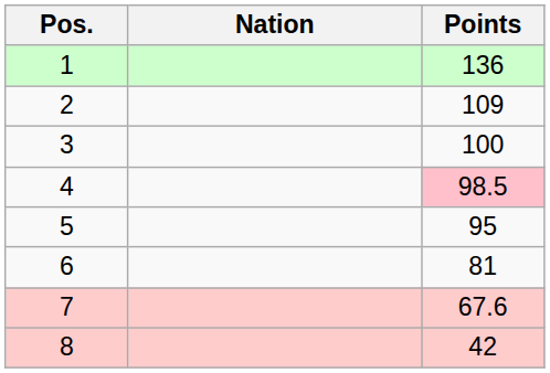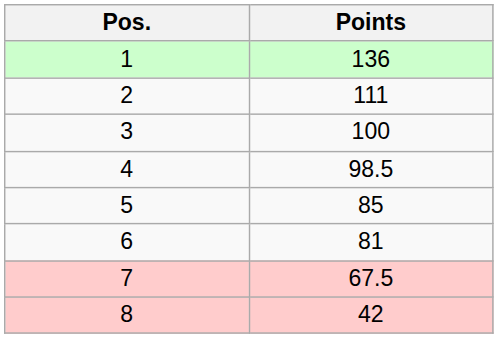- column: Nation
2 | Points: 109 -> 111
4 | Points: pink background -> no background
5 | Points: 95 -> 85
7 | Points: 67.6 -> 67.5
